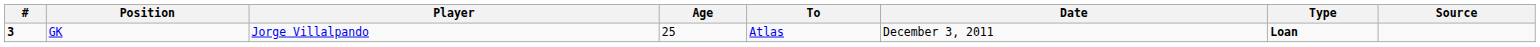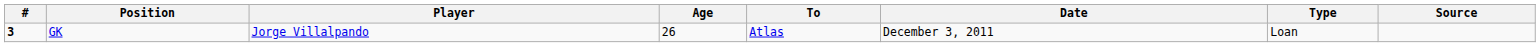GK | Age: 25 -> 26
GK | Type: bold -> normal
